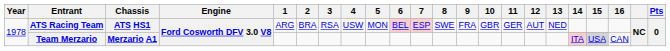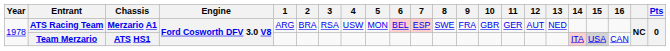ATS Racing Team | Chassis: ATS HS1 -> Merzario A1
Team Merzario | Chassis: Merzario A1 -> ATS HS1
